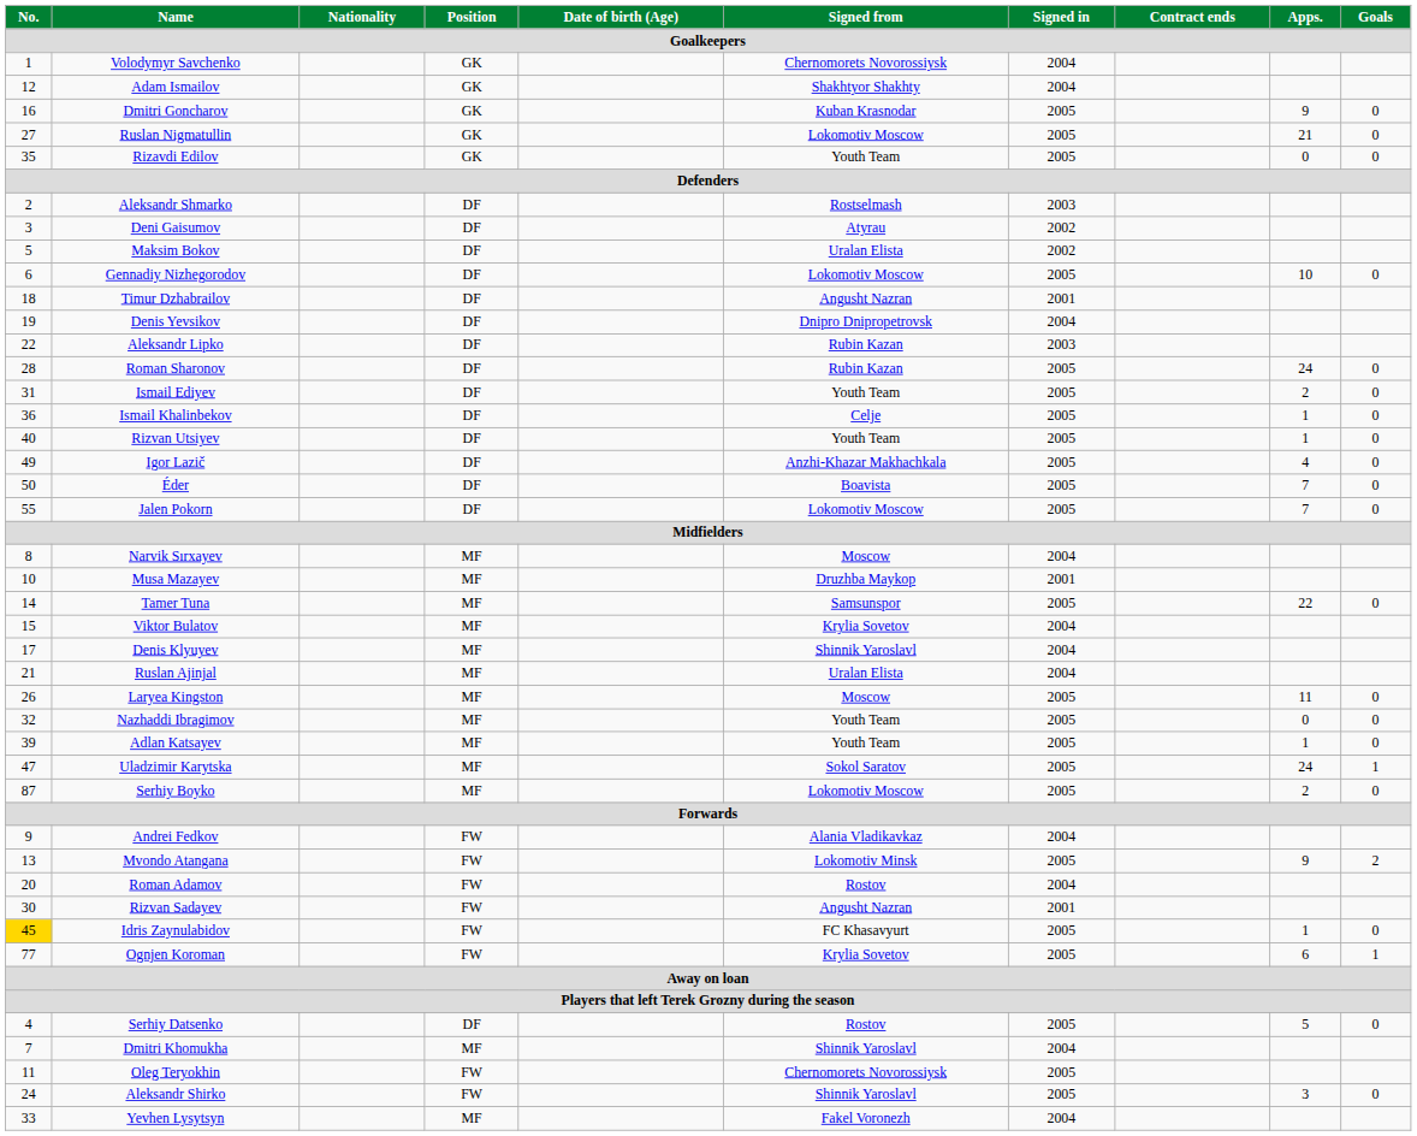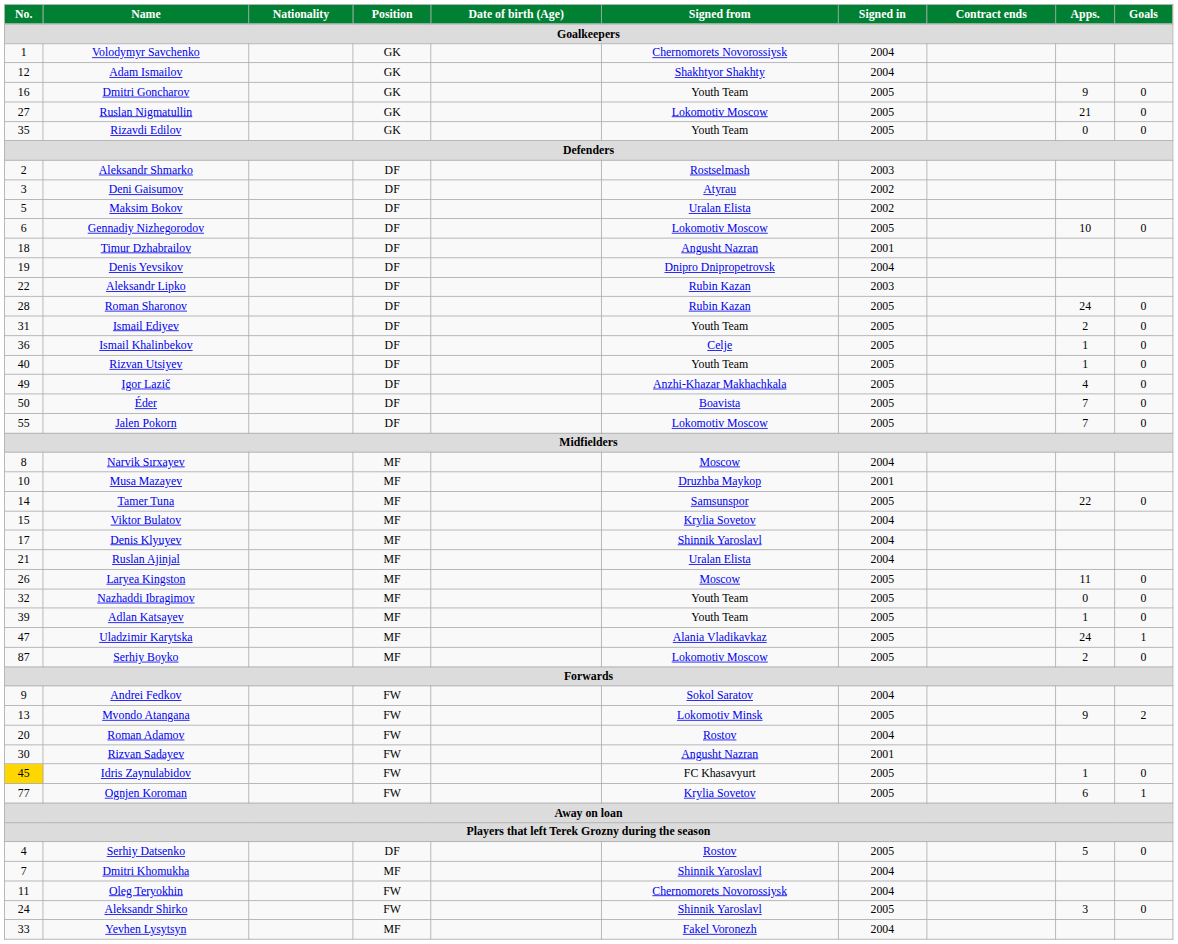Dmitri Goncharov | Signed from: Kuban Krasnodar -> Youth Team
Uladzimir Karytska | Signed from: Sokol Saratov -> Alania Vladikavkaz
Andrei Fedkov | Signed from: Alania Vladikavkaz -> Sokol Saratov
Oleg Teryokhin | Signed in: 2005 -> 2004
